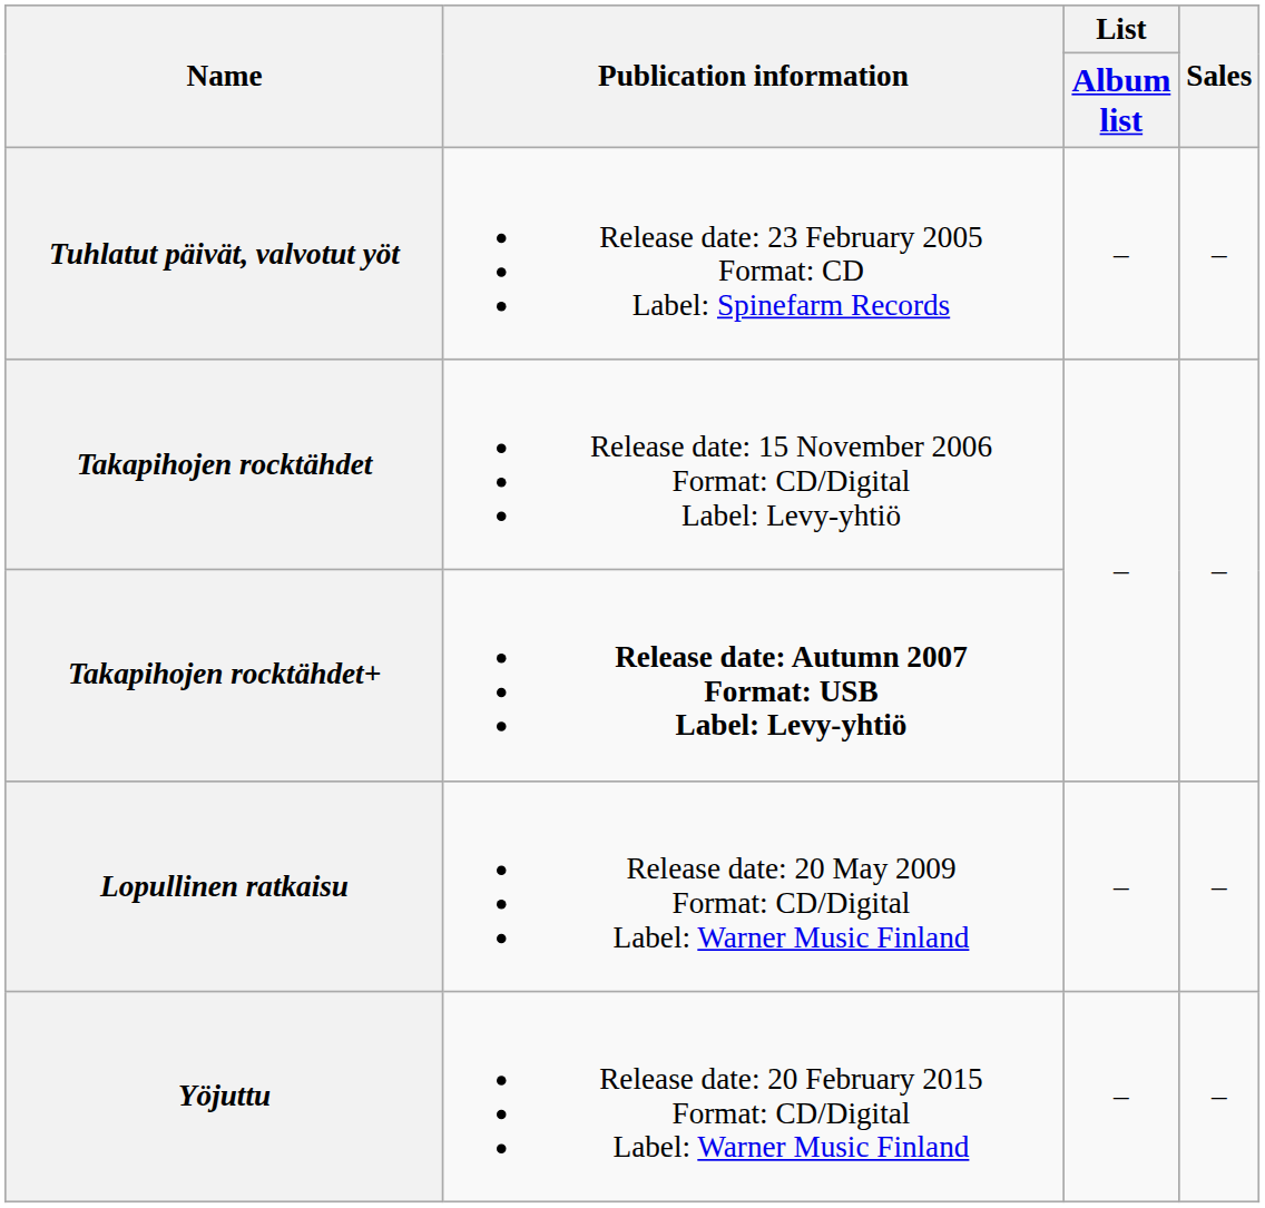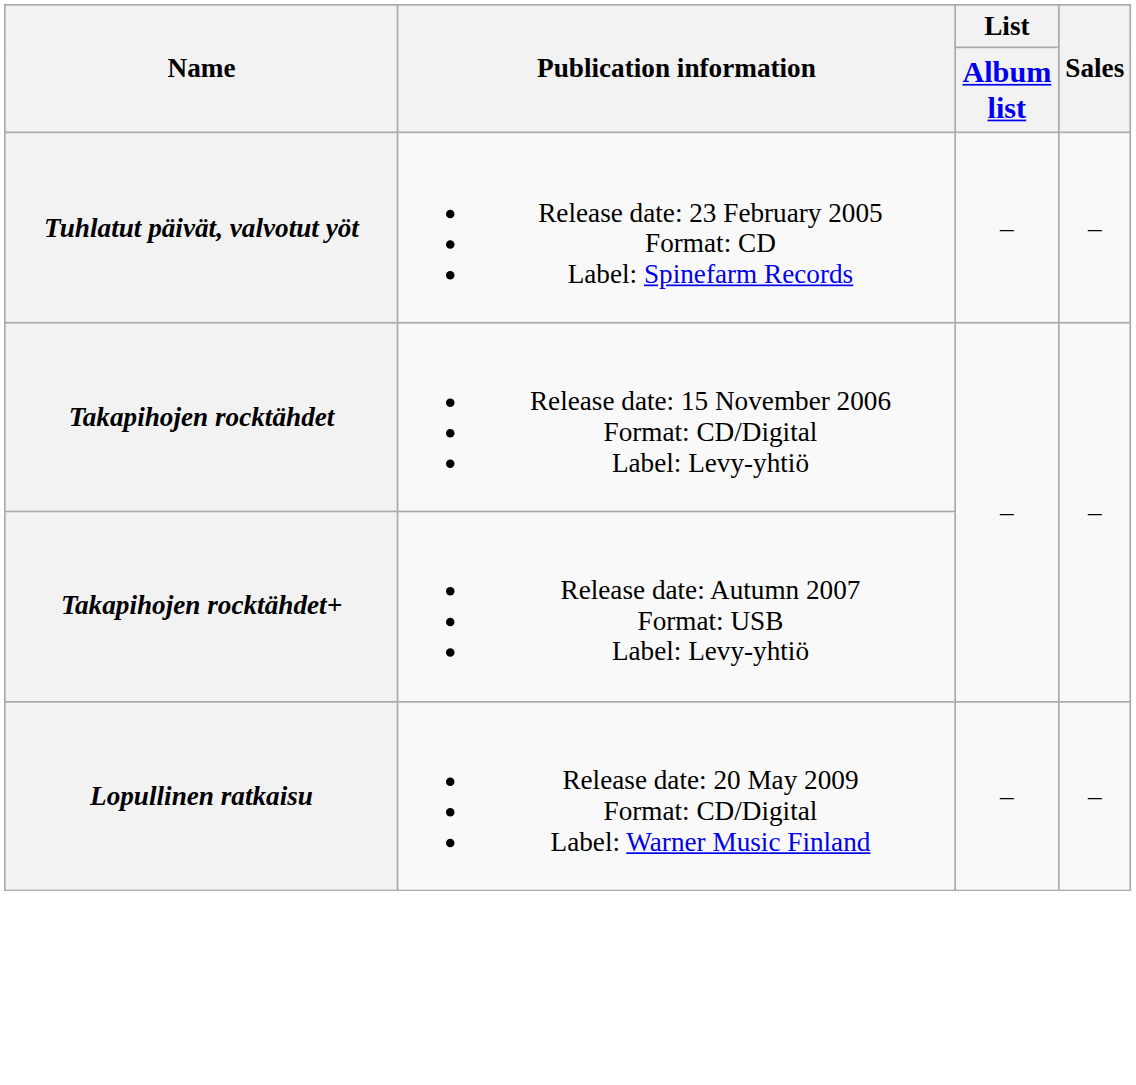Takapihojen rocktähdet+ | Publication information: bold -> normal
- row: Yöjuttu | Release date: 20 February 2015 Format: CD/Digital Label: Warner Music Finland | – | –
